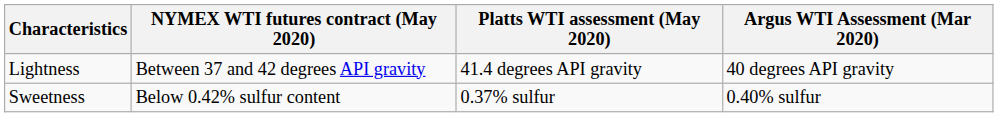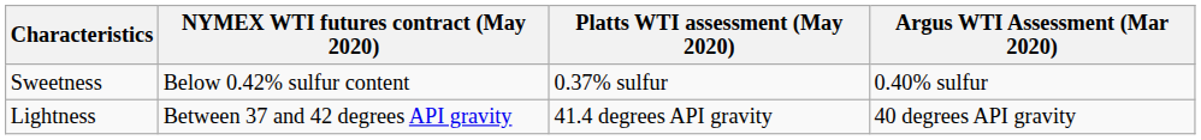rows swapped: Lightness <-> Sweetness
